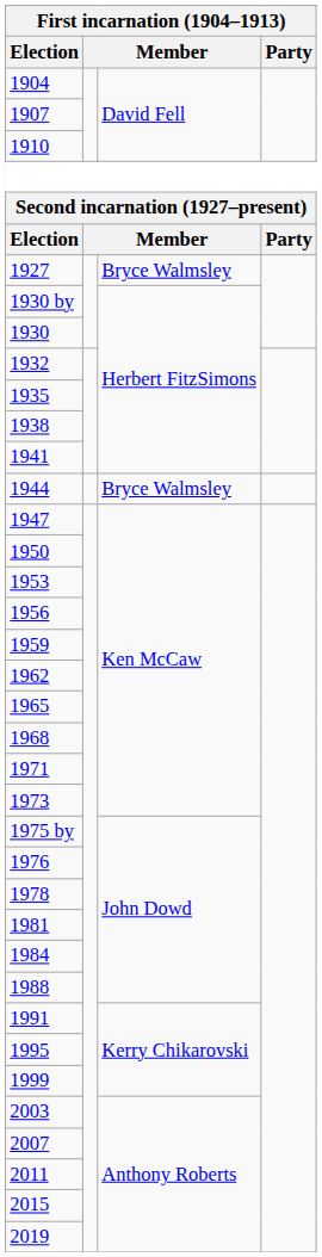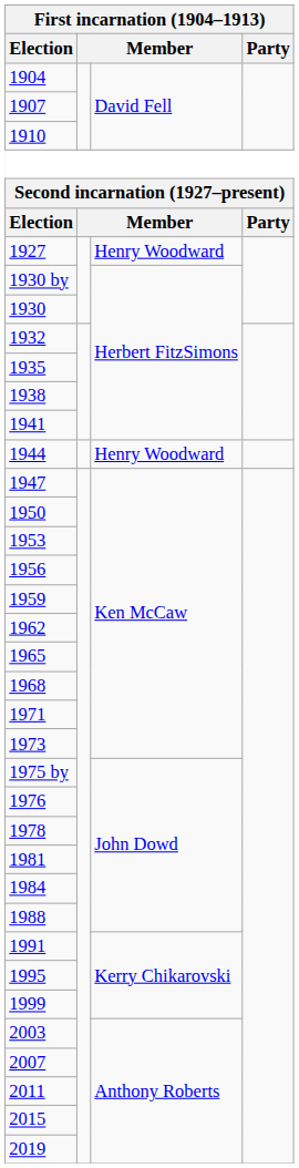1927 | column 3: Bryce Walmsley -> Henry Woodward
1944 | column 3: Bryce Walmsley -> Henry Woodward
